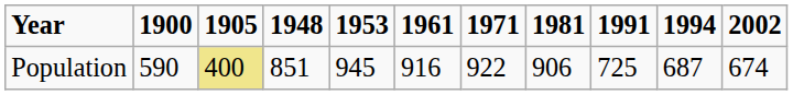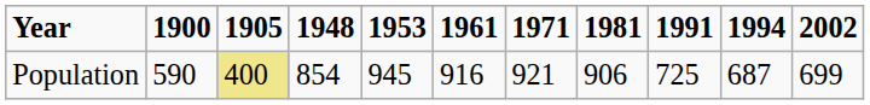Population | 1948: 851 -> 854
Population | 1971: 922 -> 921
Population | 2002: 674 -> 699
